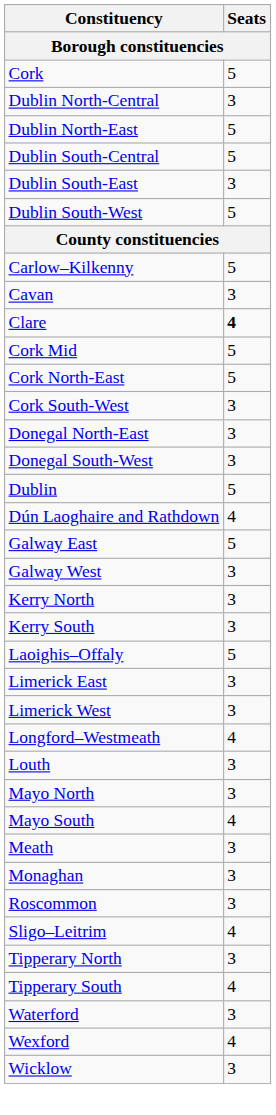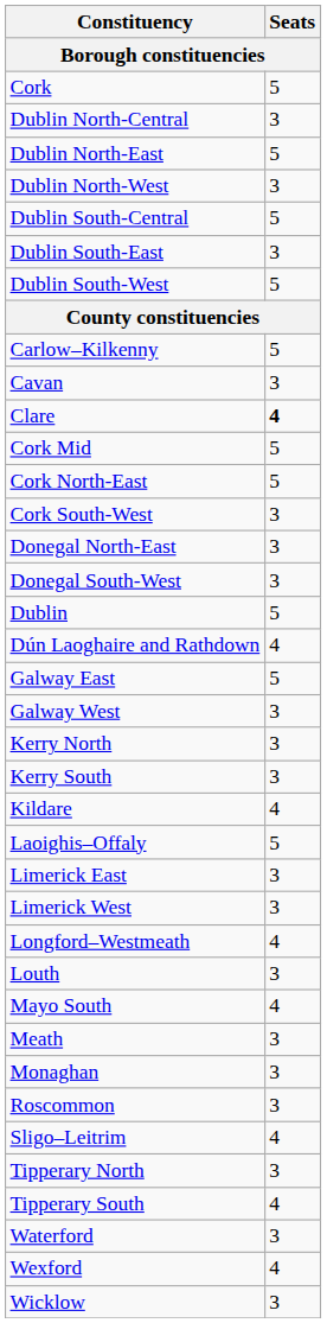+ row: Dublin North-West | 3
+ row: Kildare | 4
- row: Mayo North | 3
